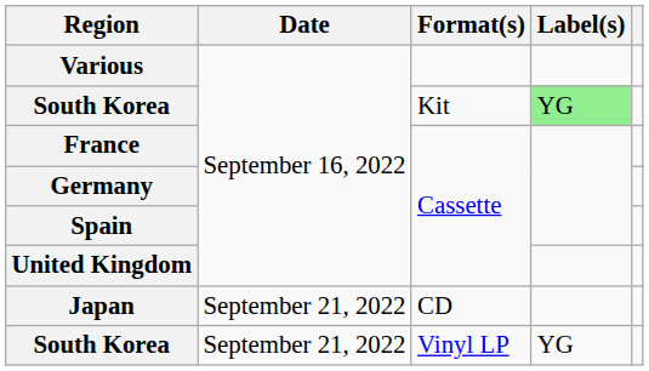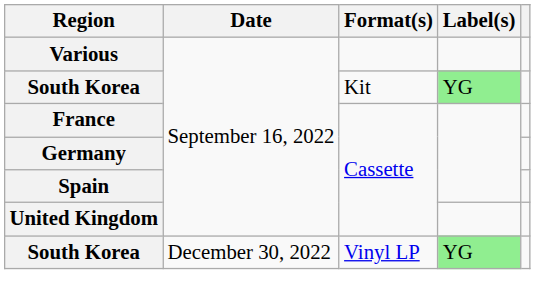- row: Japan | September 21, 2022 | CD
South Korea / Vinyl LP | Date: September 21, 2022 -> December 30, 2022
South Korea / Vinyl LP | Label(s): no background -> lightgreen background
